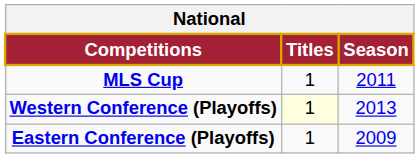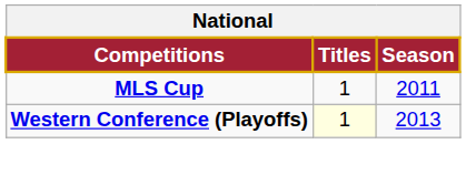- row: Eastern Conference (Playoffs) | 1 | 2009
